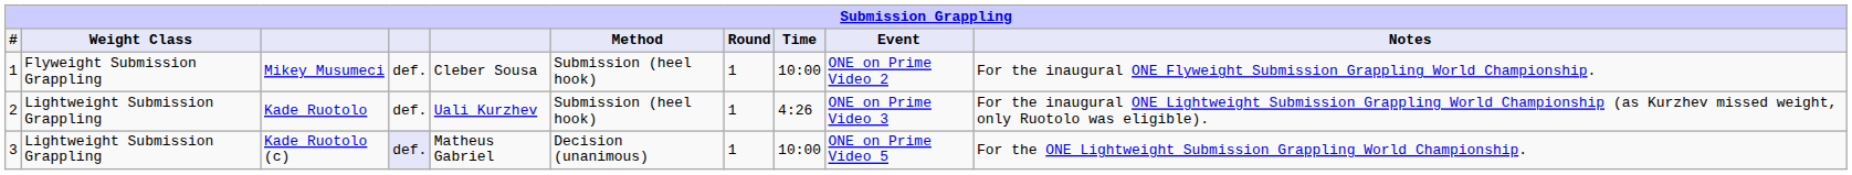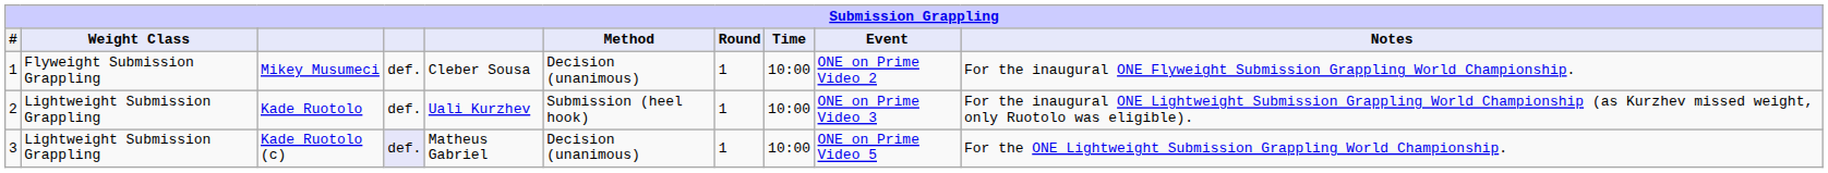Mikey Musumeci | Method: Submission (heel hook) -> Decision (unanimous)
Kade Ruotolo | Time: 4:26 -> 10:00
